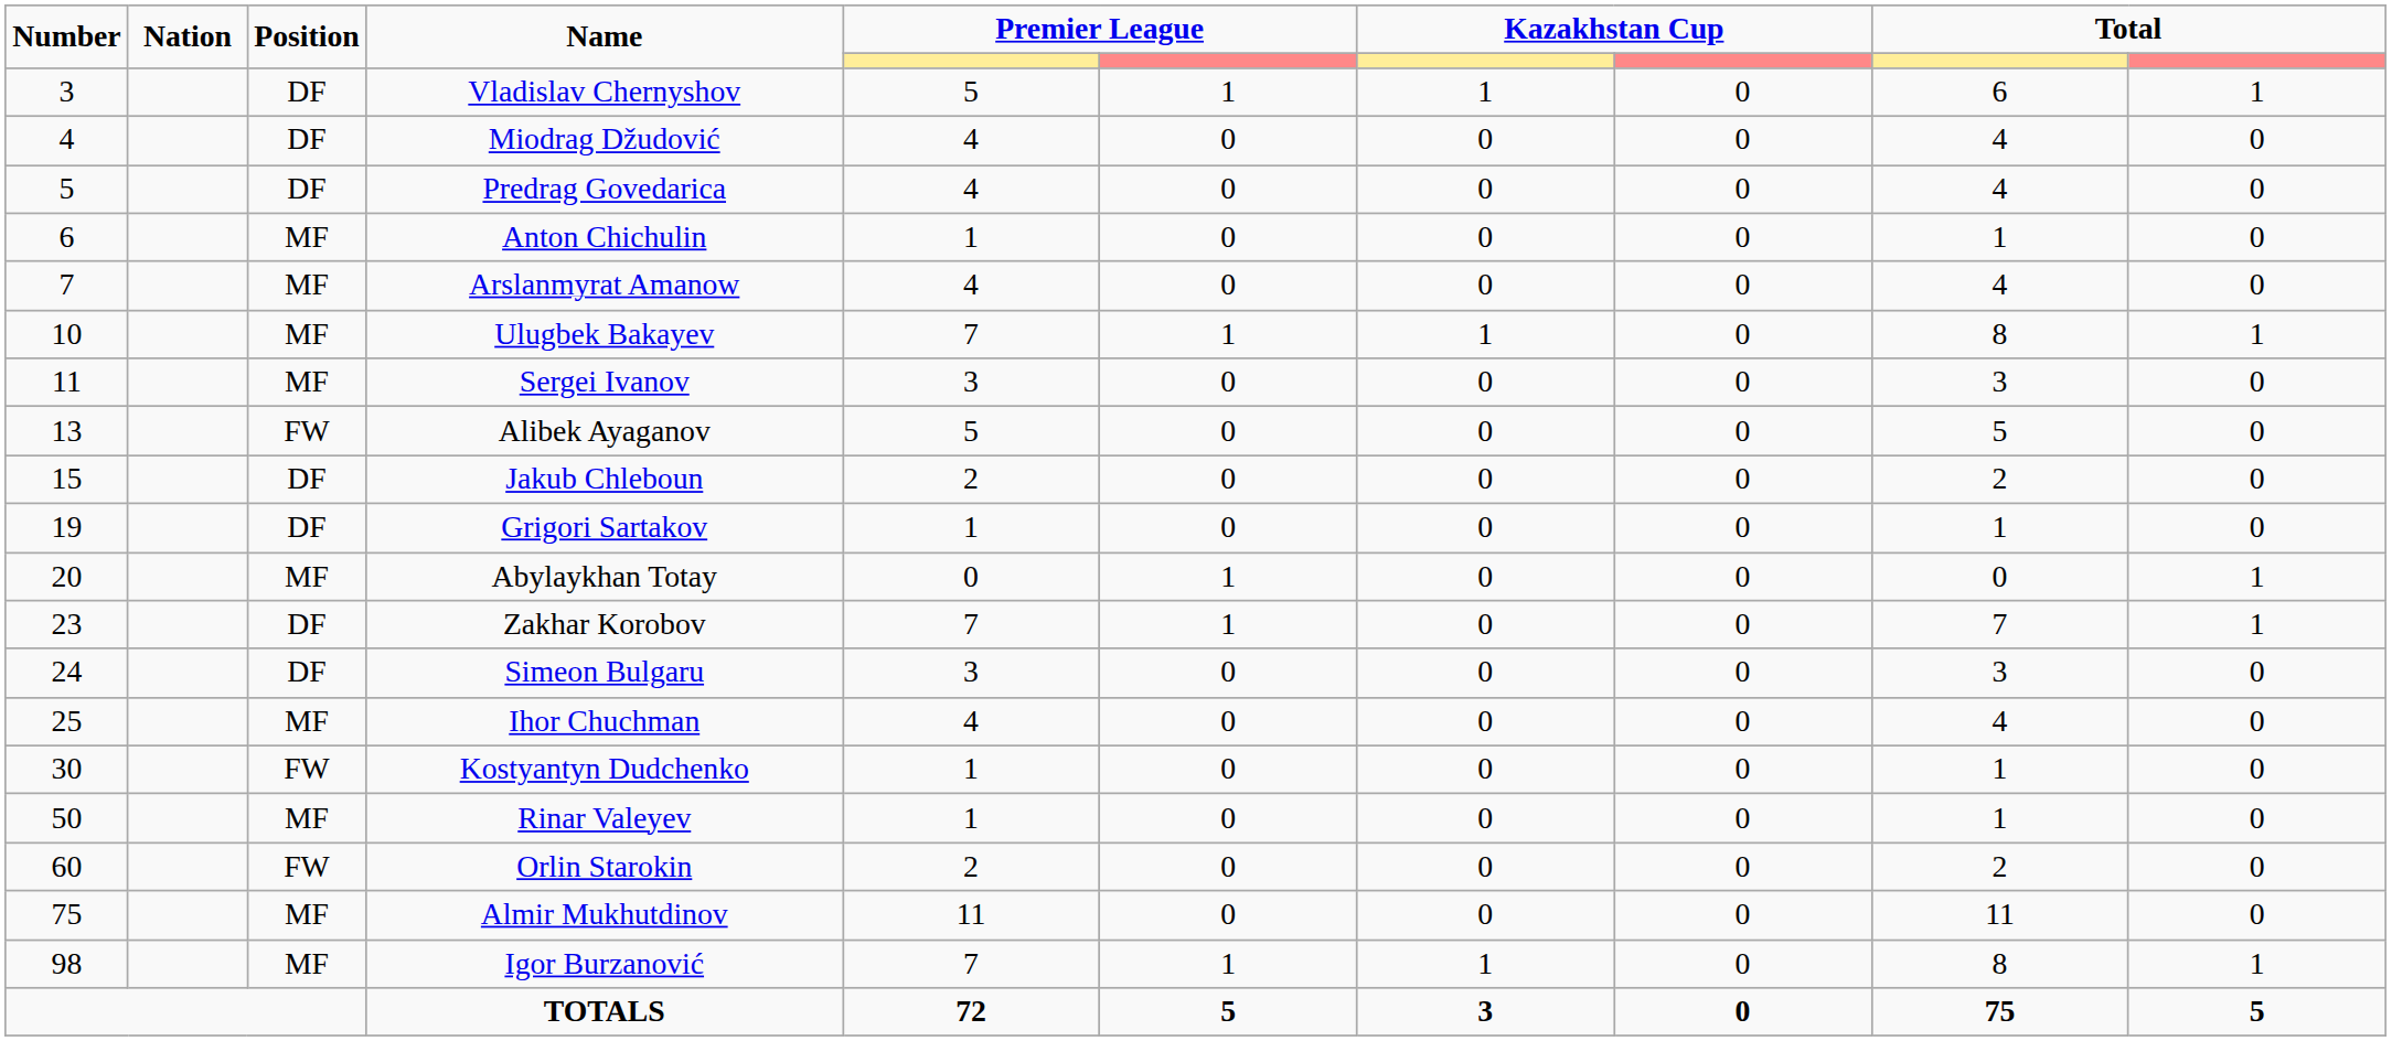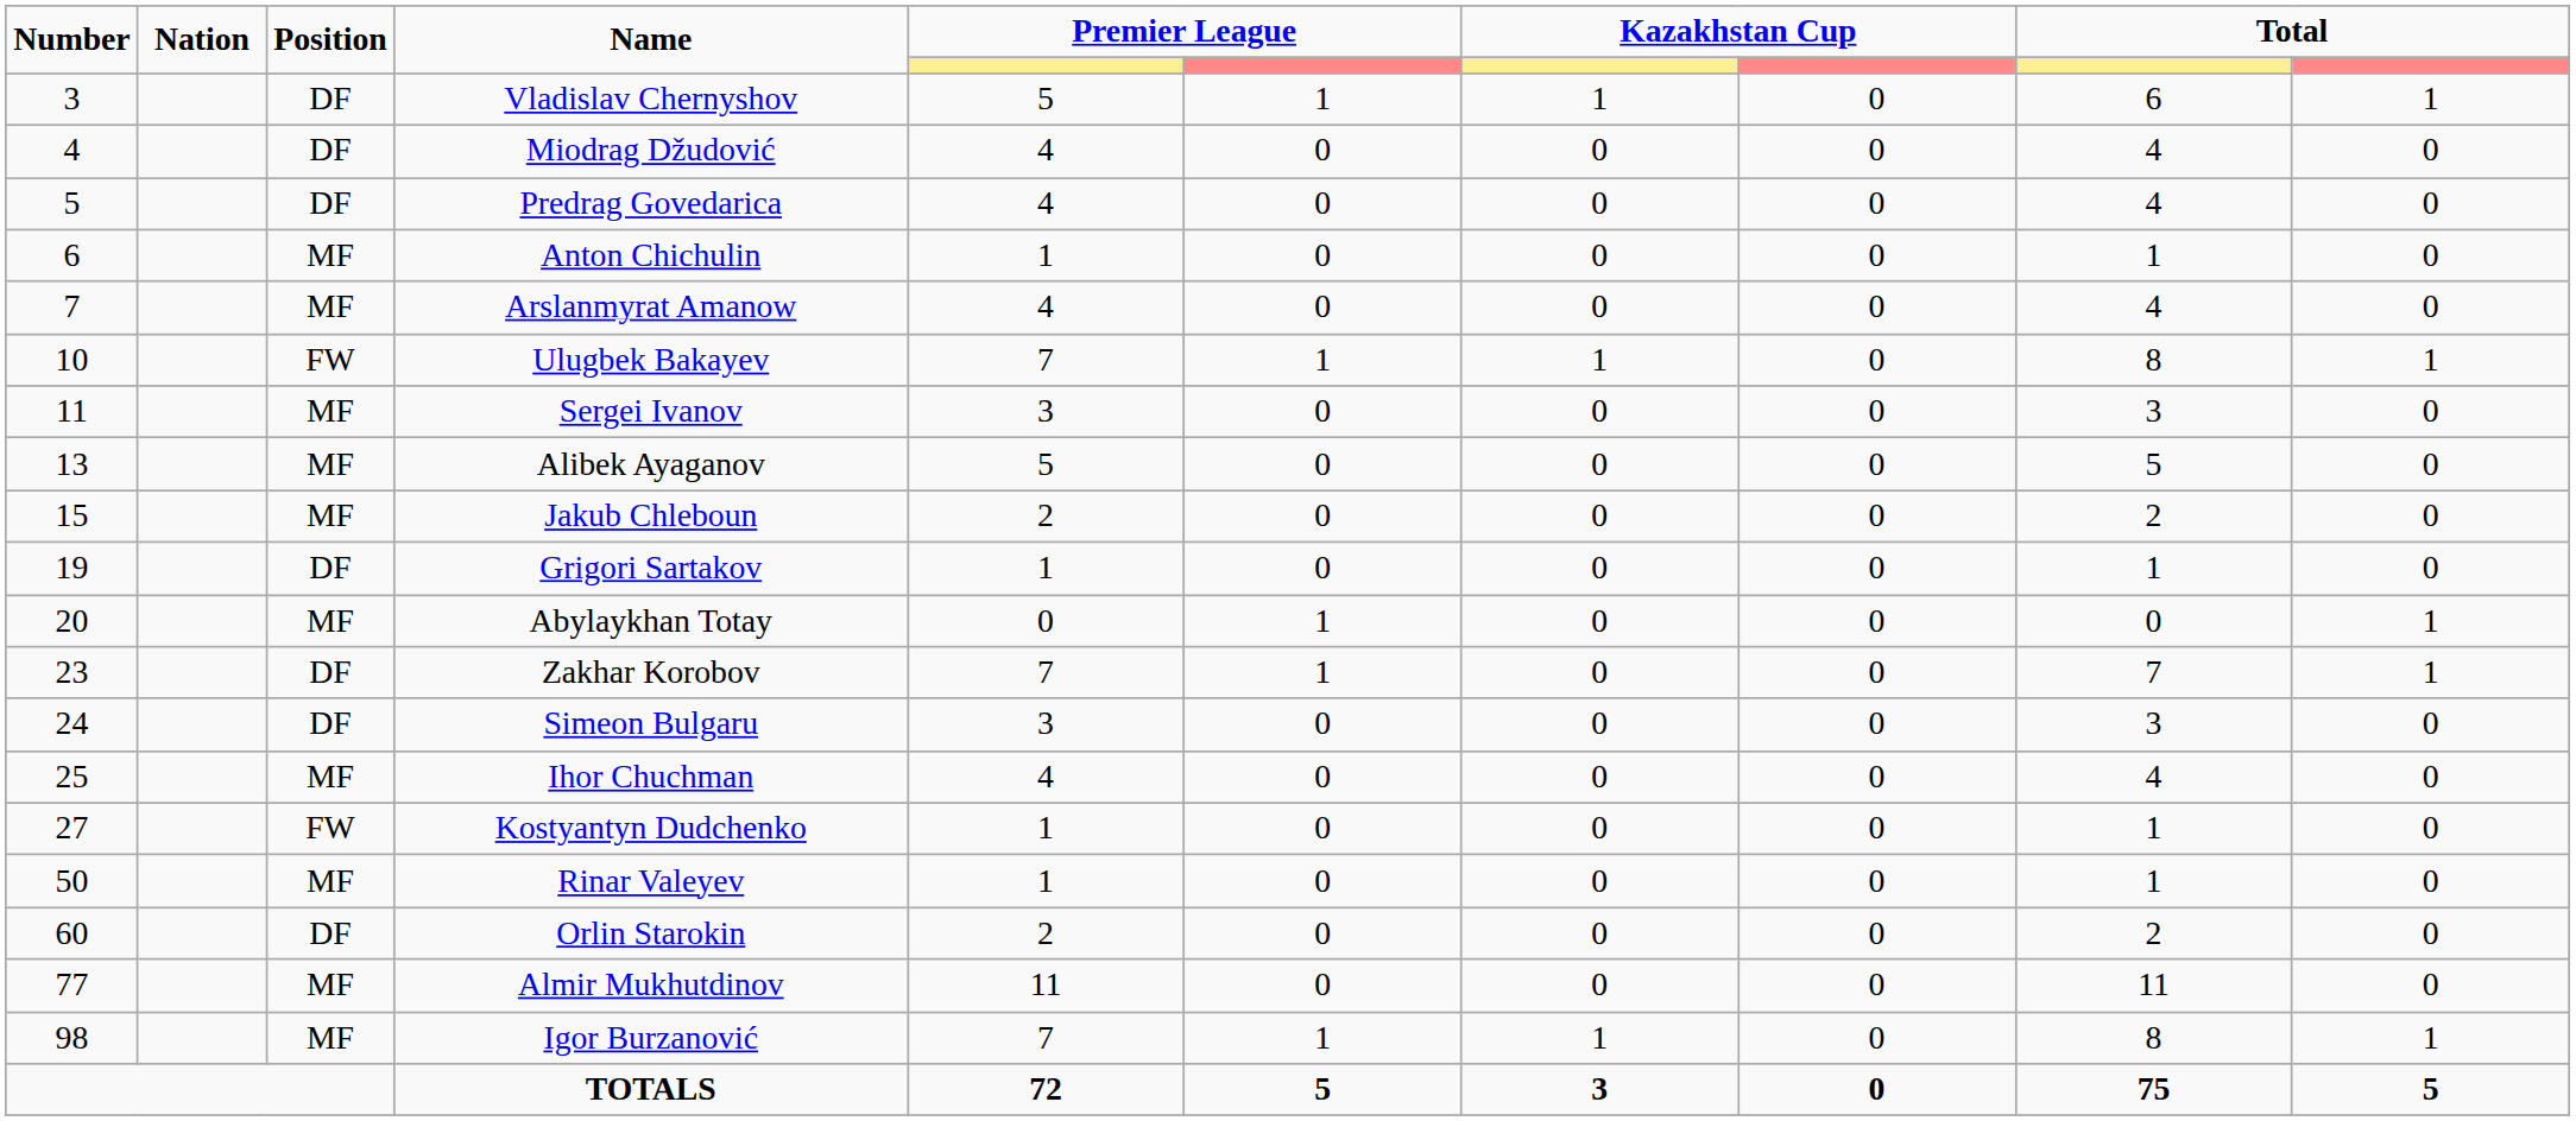Ulugbek Bakayev | Position: MF -> FW
Alibek Ayaganov | Position: FW -> MF
Jakub Chleboun | Position: DF -> MF
Kostyantyn Dudchenko | Number: 30 -> 27
Orlin Starokin | Position: FW -> DF
Almir Mukhutdinov | Number: 75 -> 77
